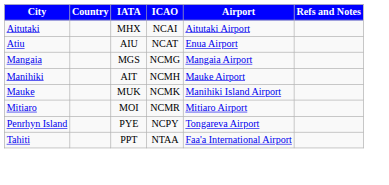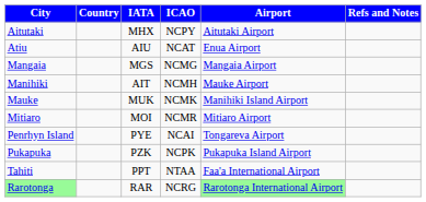Aitutaki | ICAO: NCAI -> NCPY
Penrhyn Island | ICAO: NCPY -> NCAI
+ row: Pukapuka | PZK | NCPK | Pukapuka Island Airport
+ row: Rarotonga | RAR | NCRG | Rarotonga International Airport
